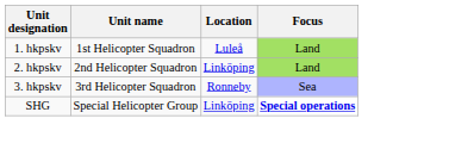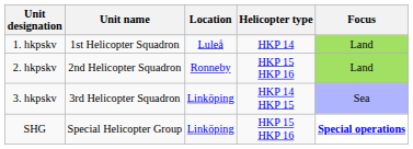+ column: Helicopter type | HKP 14 | HKP 15 HKP 16 | HKP 14 HKP 15 | HKP 15 HKP 16
2. hkpskv | Location: Linköping -> Ronneby
3. hkpskv | Location: Ronneby -> Linköping
